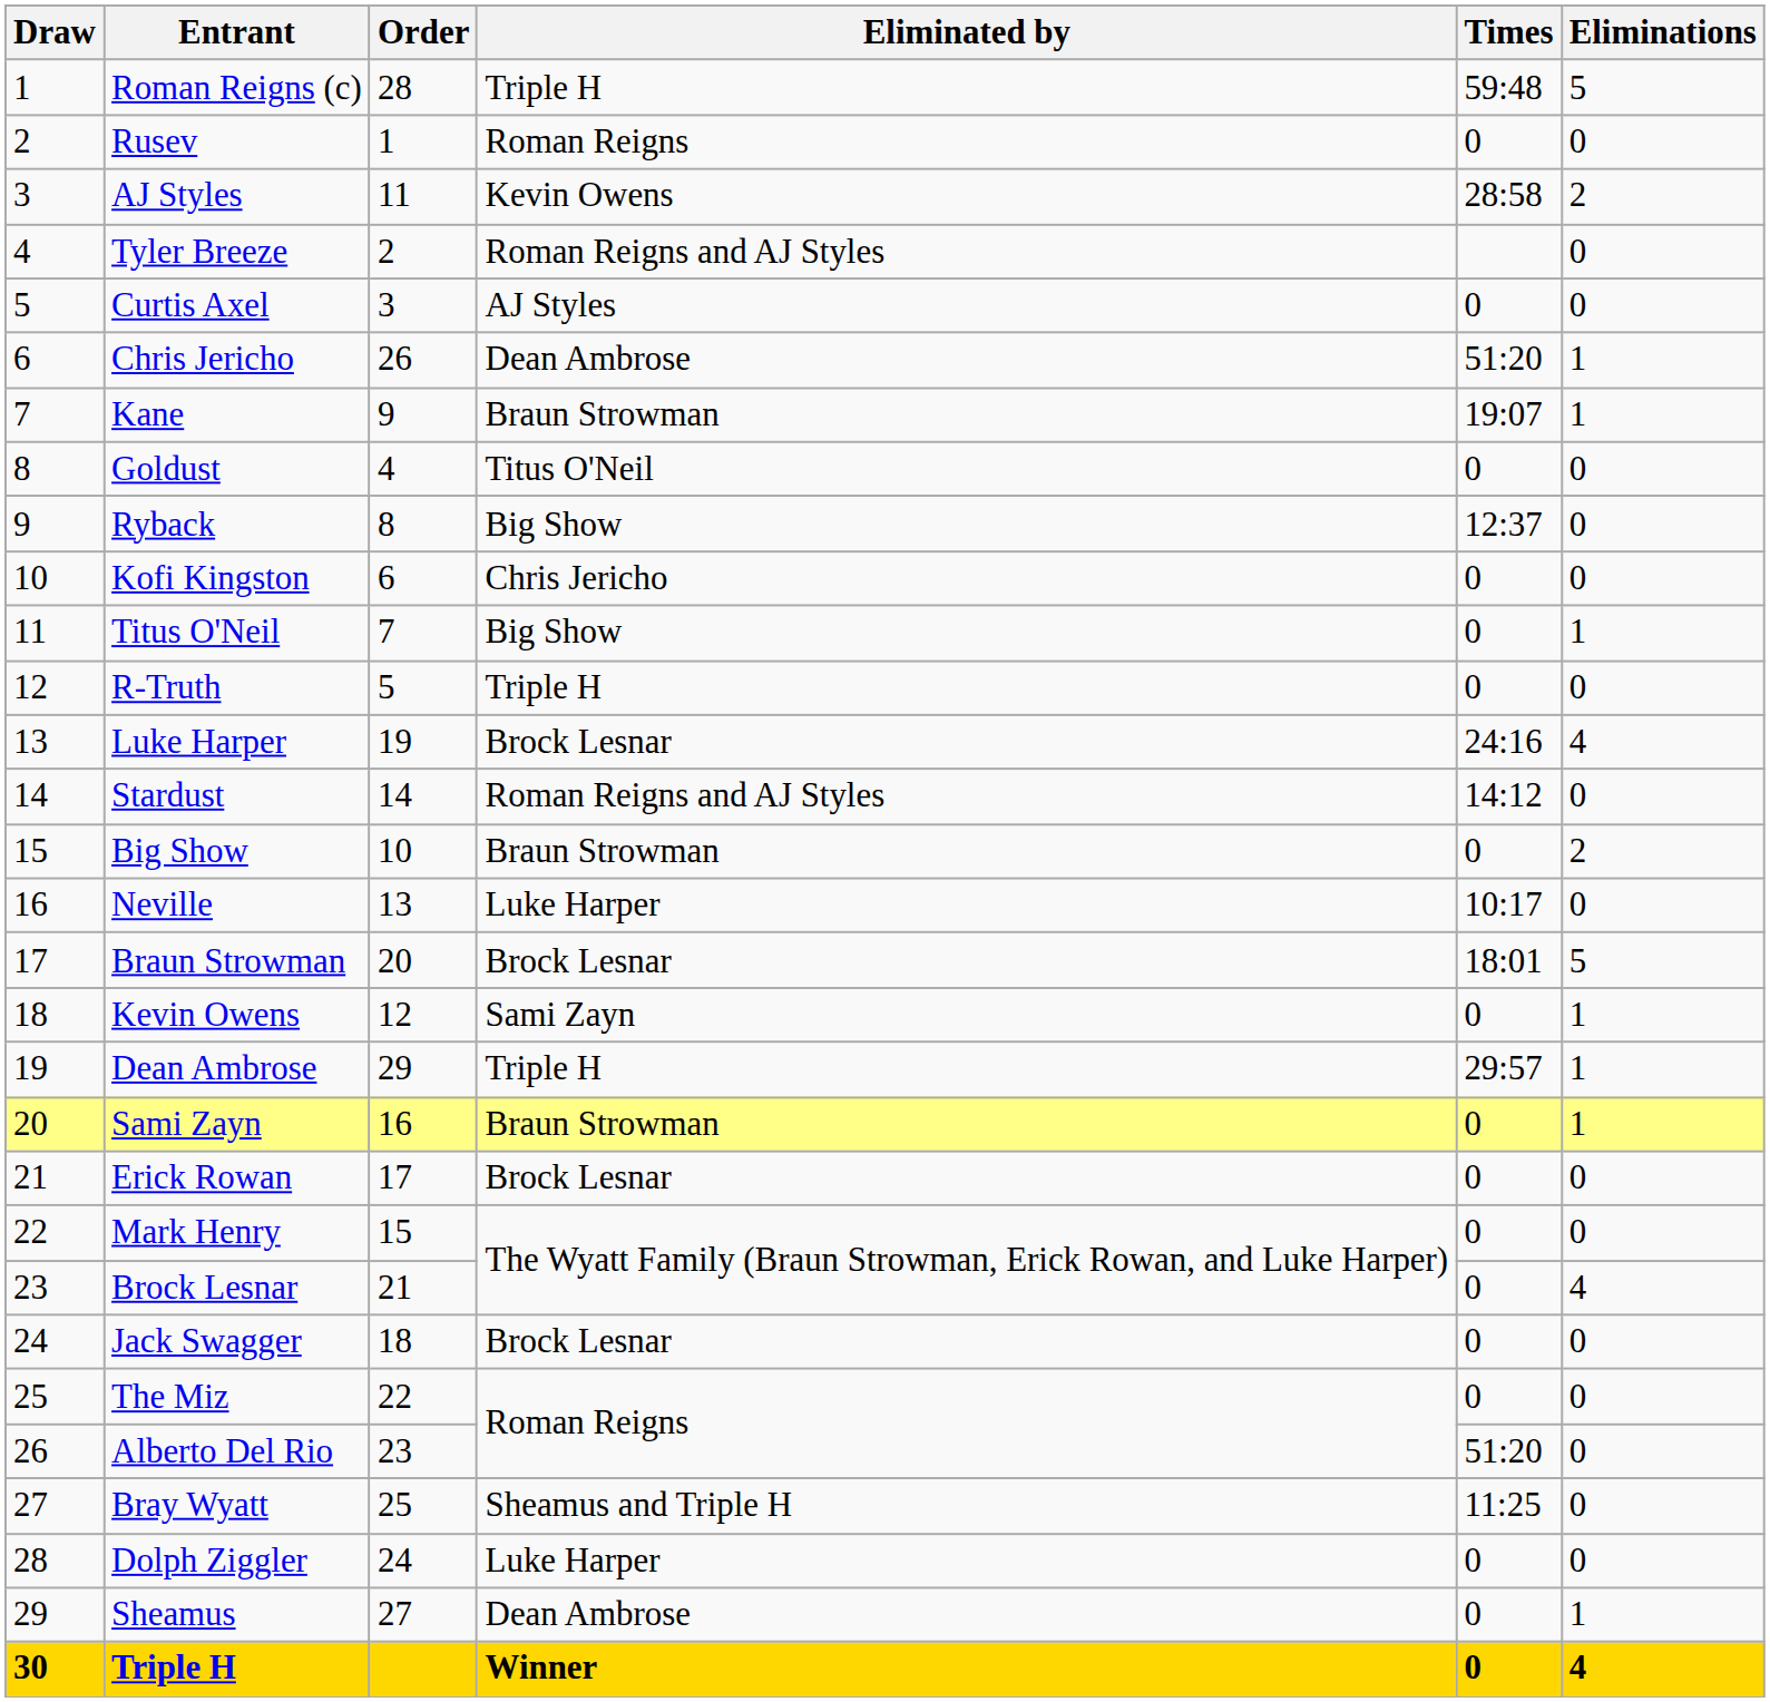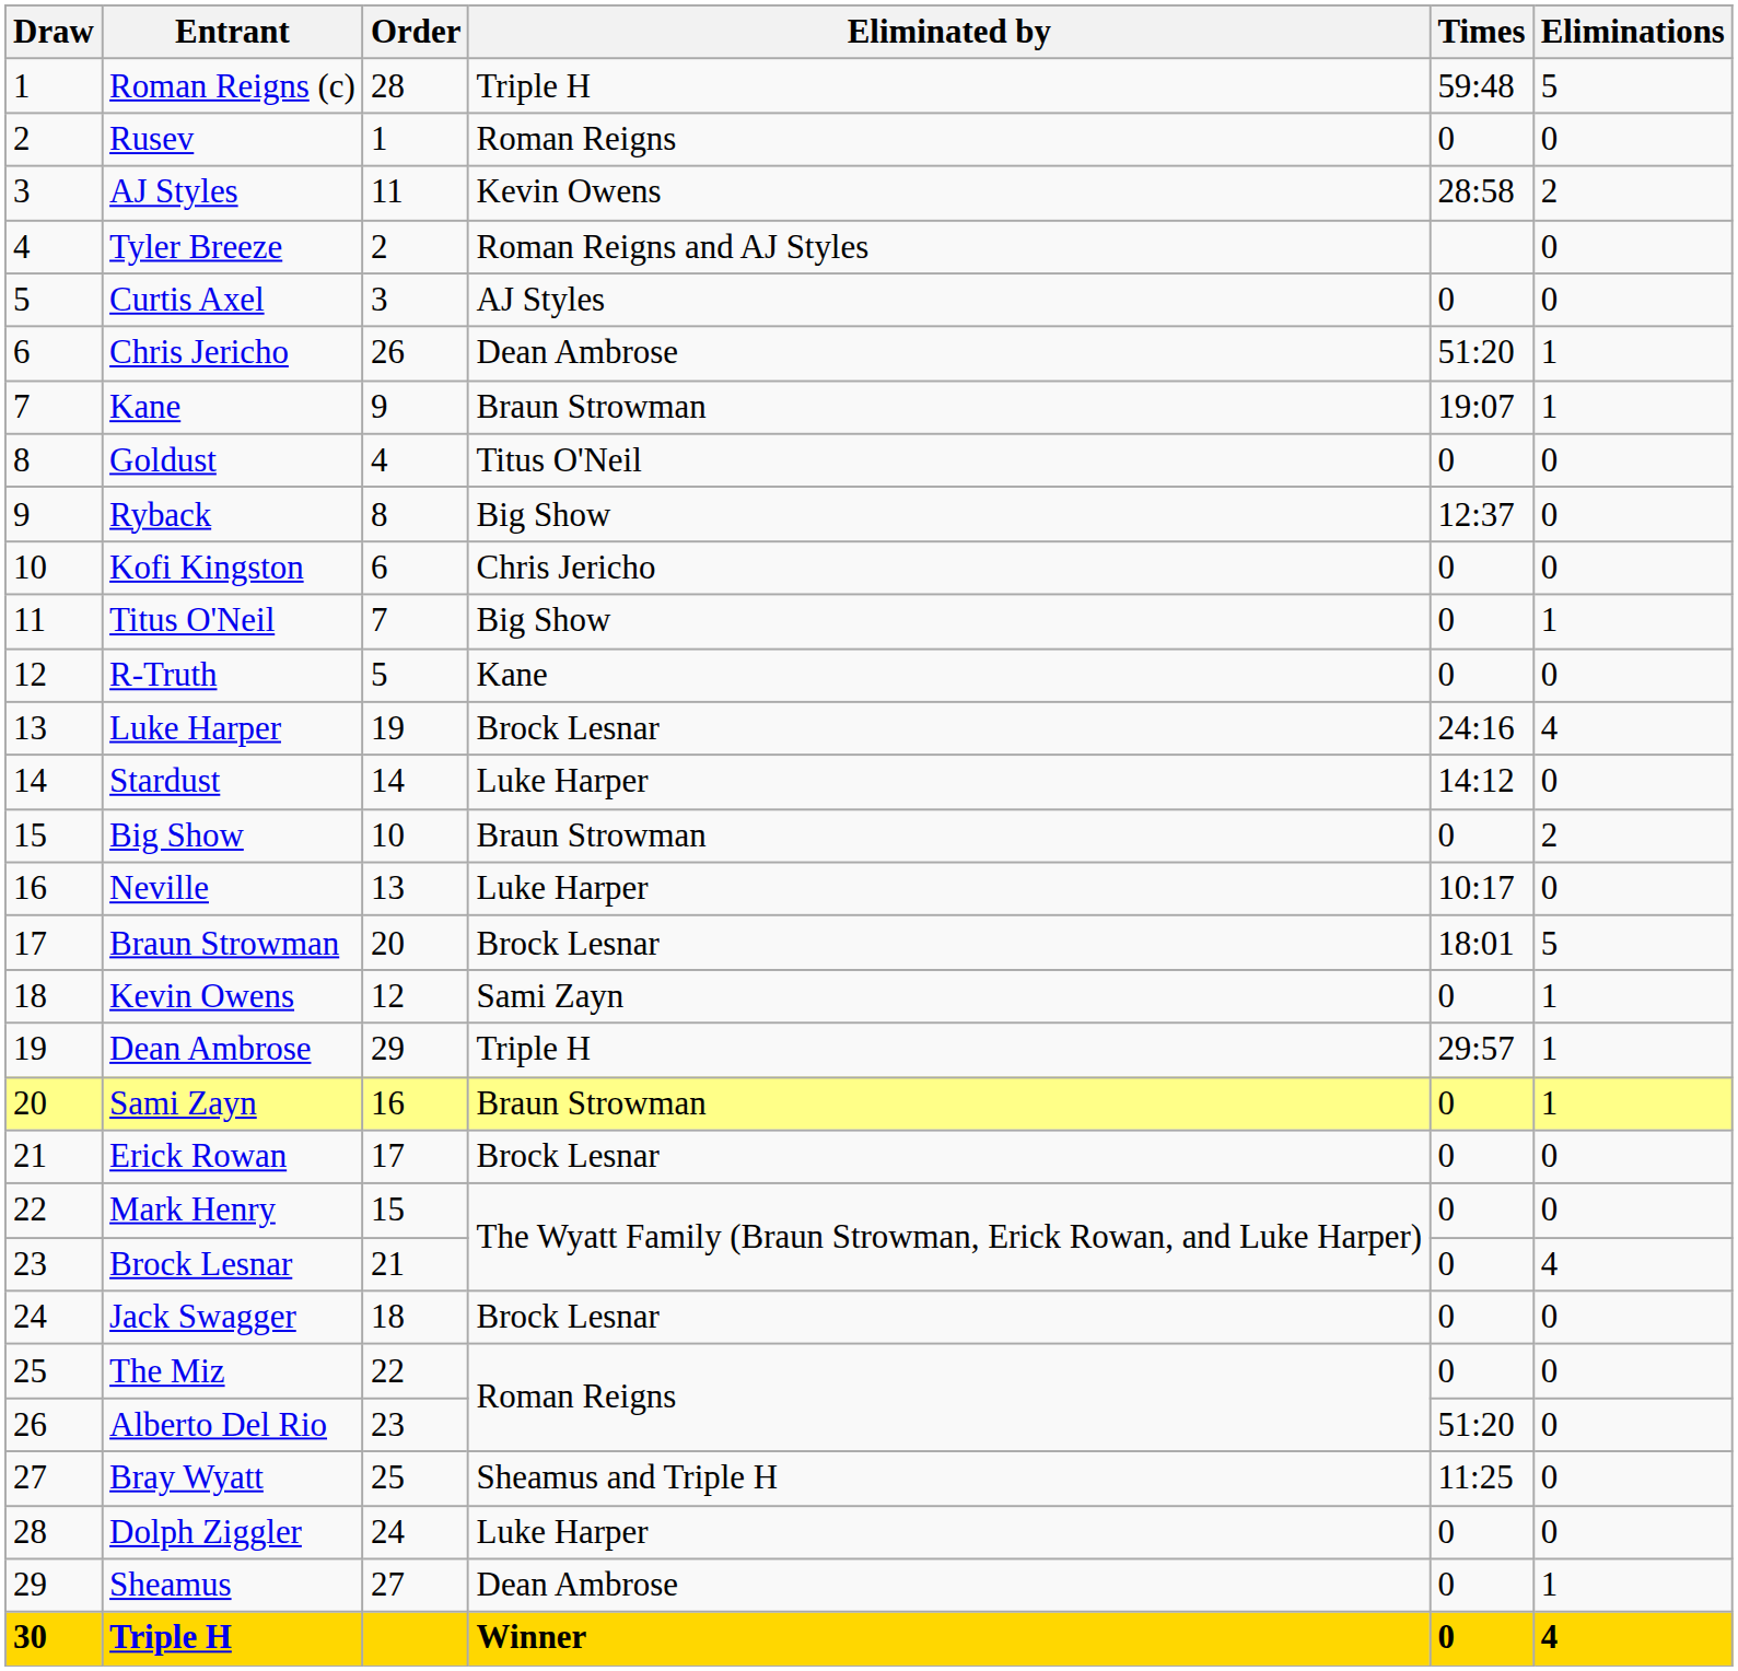R-Truth | Eliminated by: Triple H -> Kane
Stardust | Eliminated by: Roman Reigns and AJ Styles -> Luke Harper
